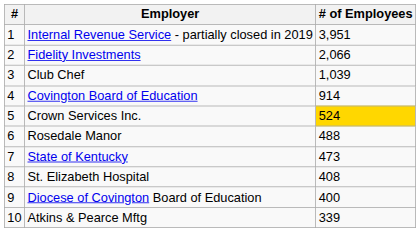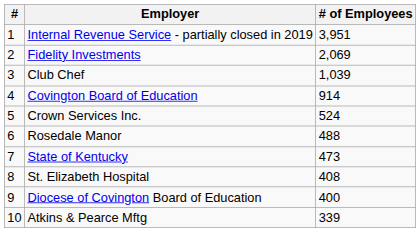Fidelity Investments | # of Employees: 2,066 -> 2,069
Crown Services Inc. | # of Employees: gold background -> no background
